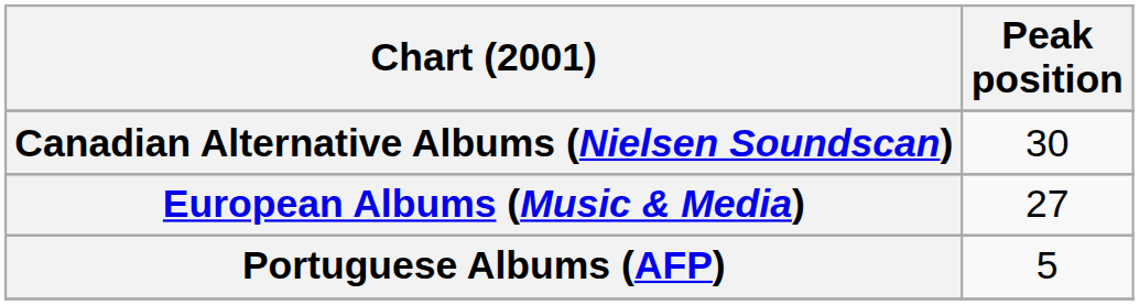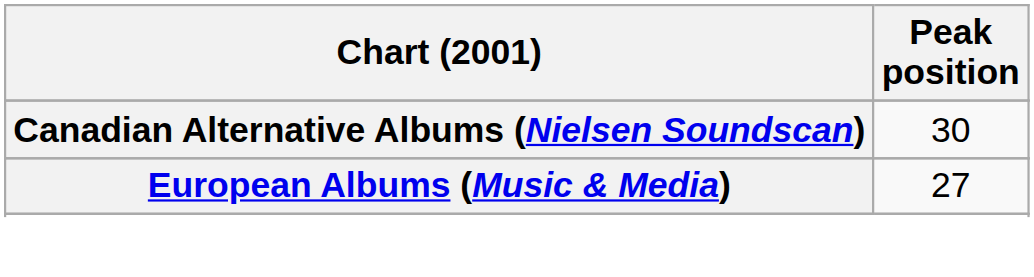- row: Portuguese Albums (AFP) | 5
